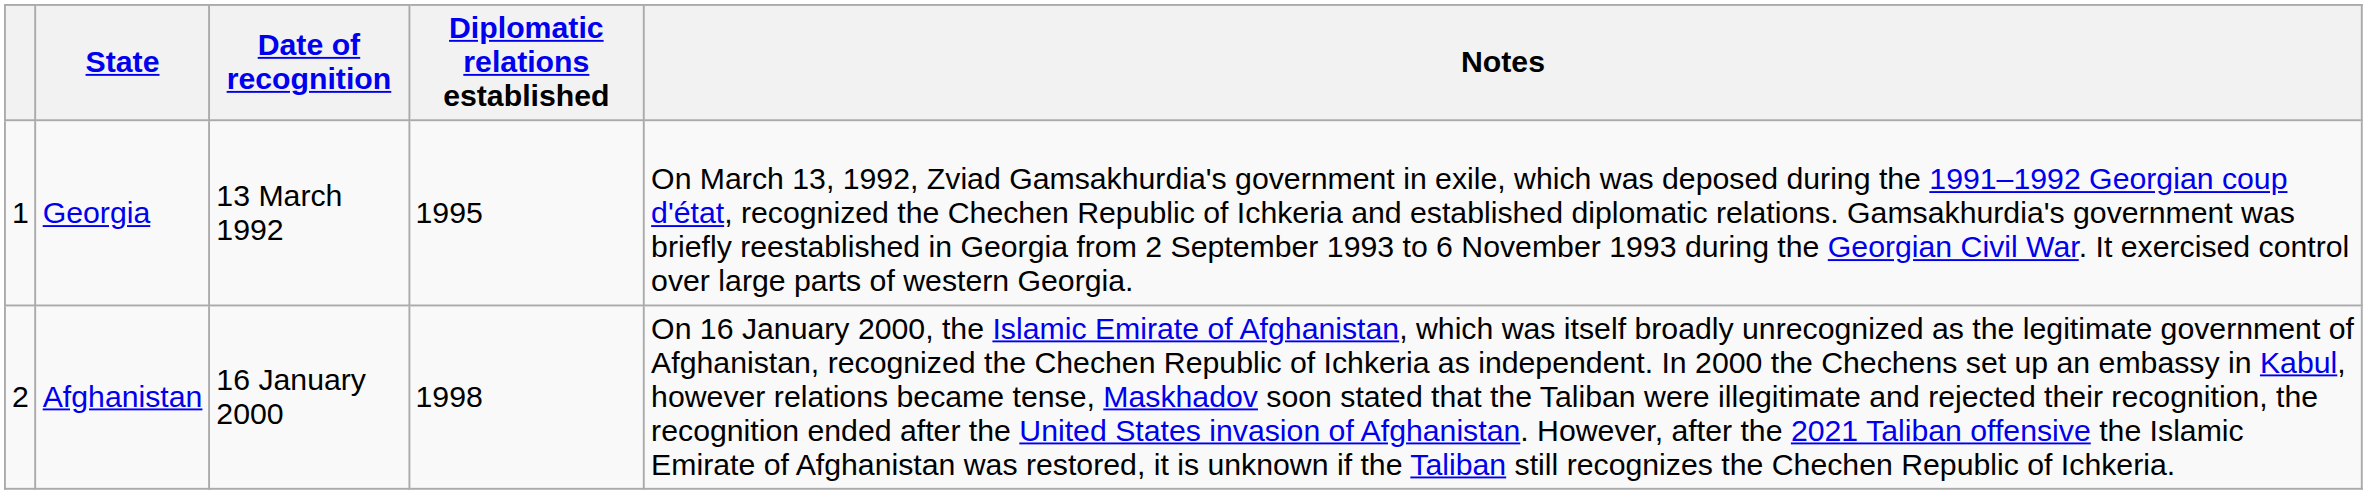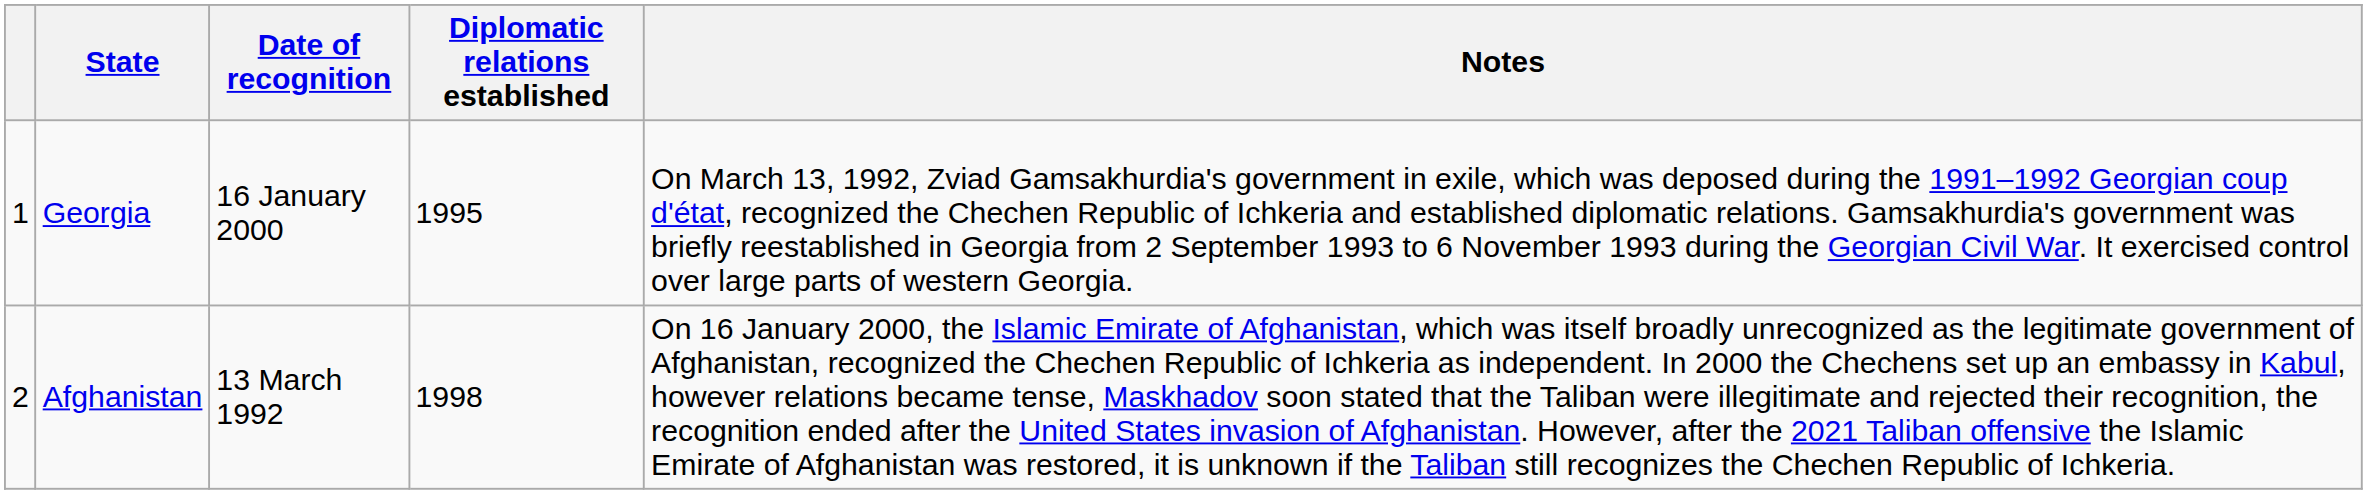Georgia | Date of recognition: 13 March 1992 -> 16 January 2000
Afghanistan | Date of recognition: 16 January 2000 -> 13 March 1992
